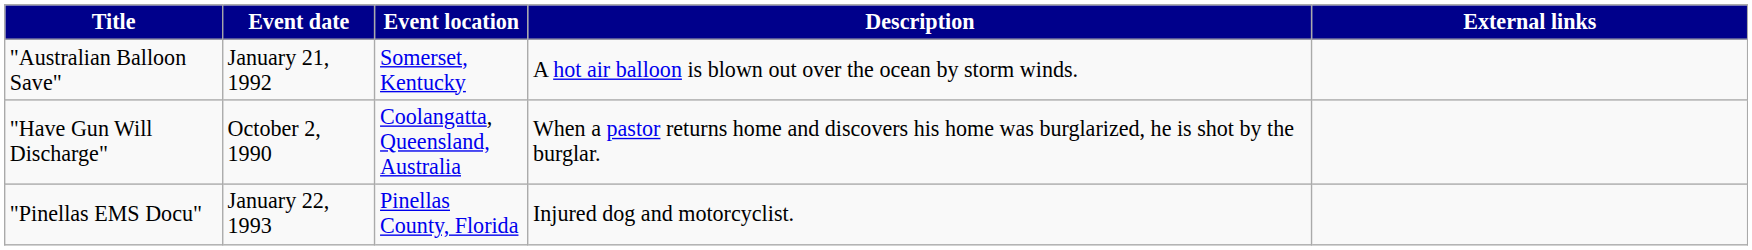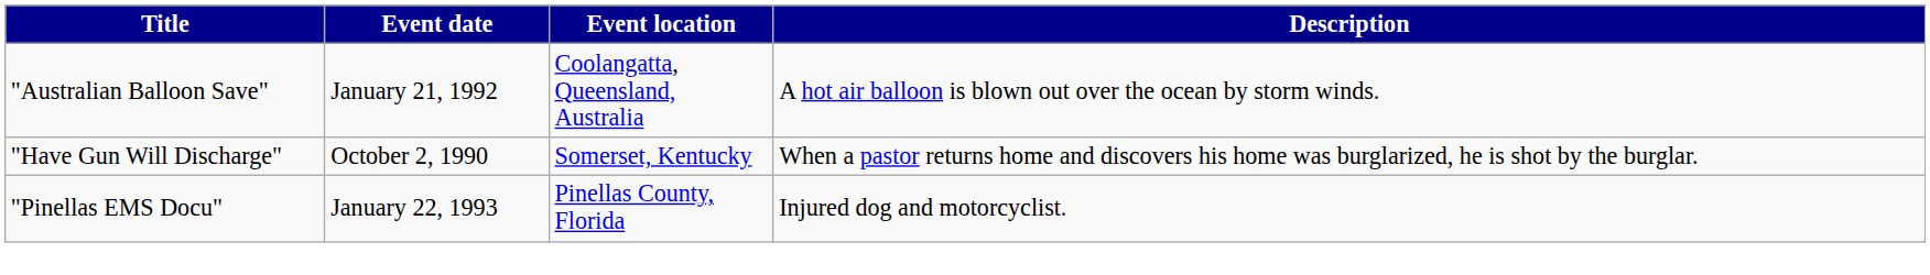- column: External links
"Australian Balloon Save" | Event location: Somerset, Kentucky -> Coolangatta, Queensland, Australia
"Have Gun Will Discharge" | Event location: Coolangatta, Queensland, Australia -> Somerset, Kentucky
